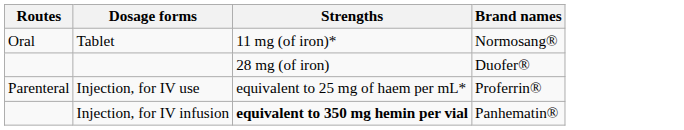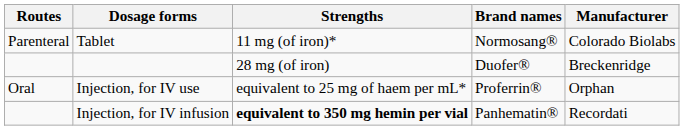+ column: Manufacturer | Colorado Biolabs | Breckenridge | Orphan | Recordati
Tablet | Routes: Oral -> Parenteral
Injection, for IV use | Routes: Parenteral -> Oral
